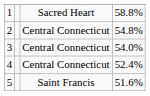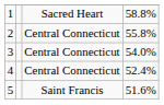2 | column 4: 54.8% -> 55.8%
